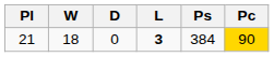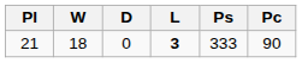21 | Ps: 384 -> 333
21 | Pc: gold background -> no background
